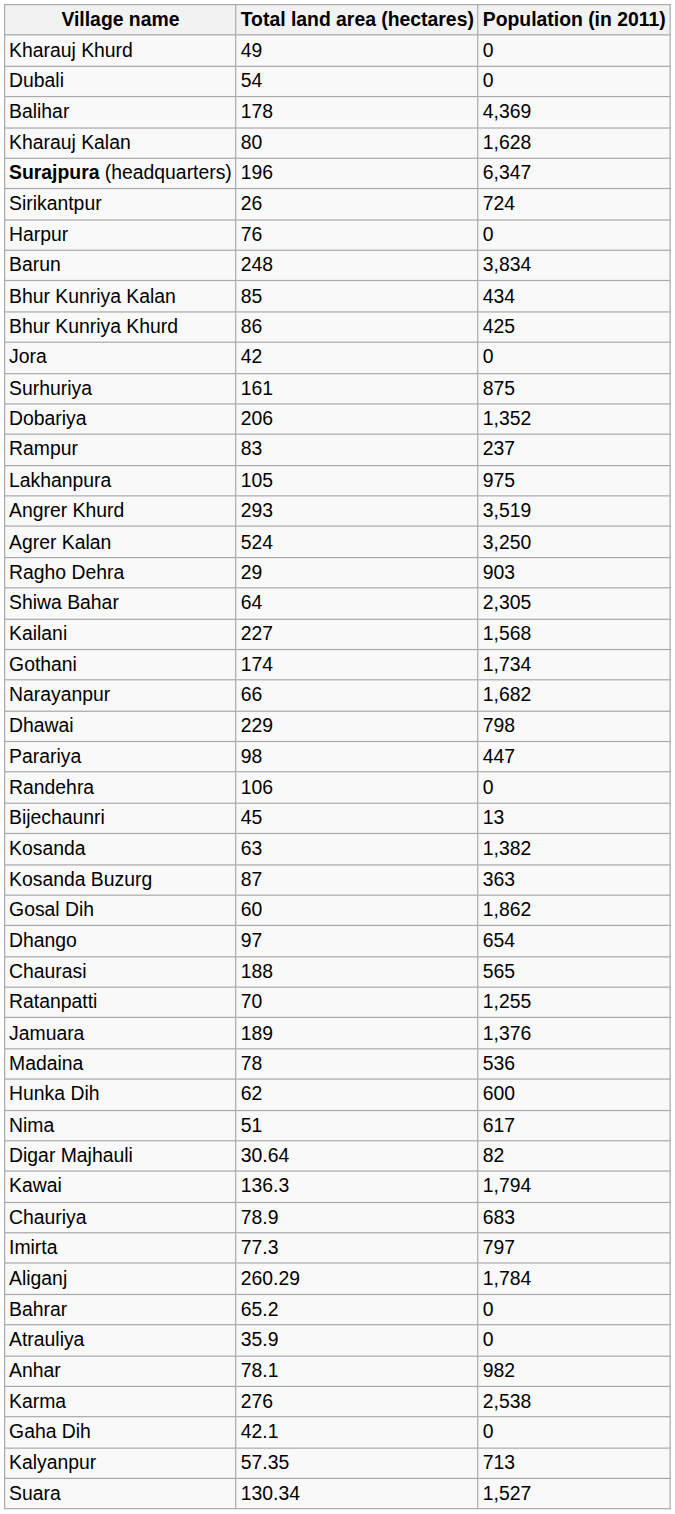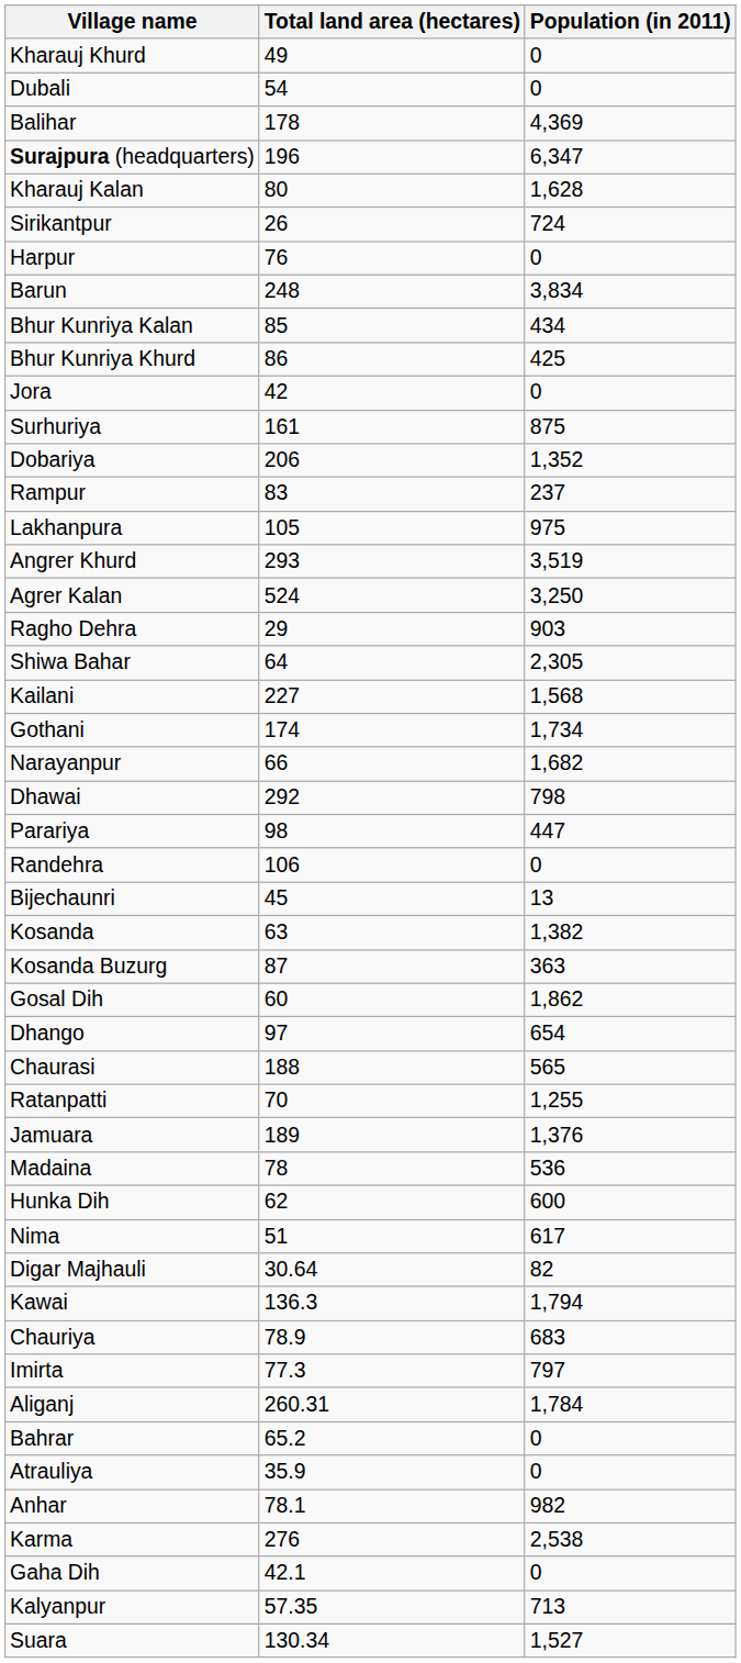rows swapped: Kharauj Kalan <-> Surajpura (headquarters)
Dhawai | Total land area (hectares): 229 -> 292
Aliganj | Total land area (hectares): 260.29 -> 260.31
